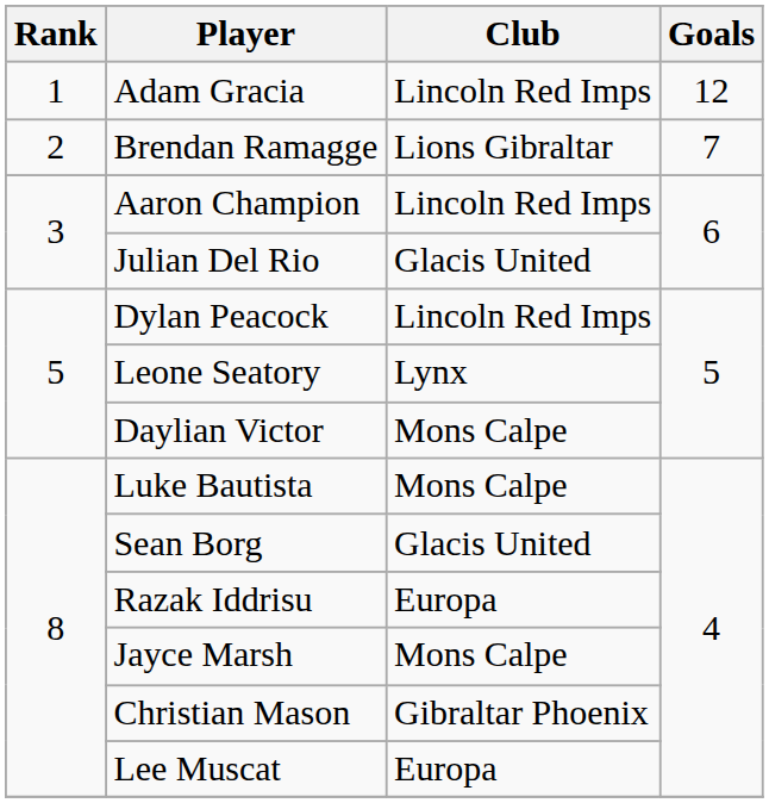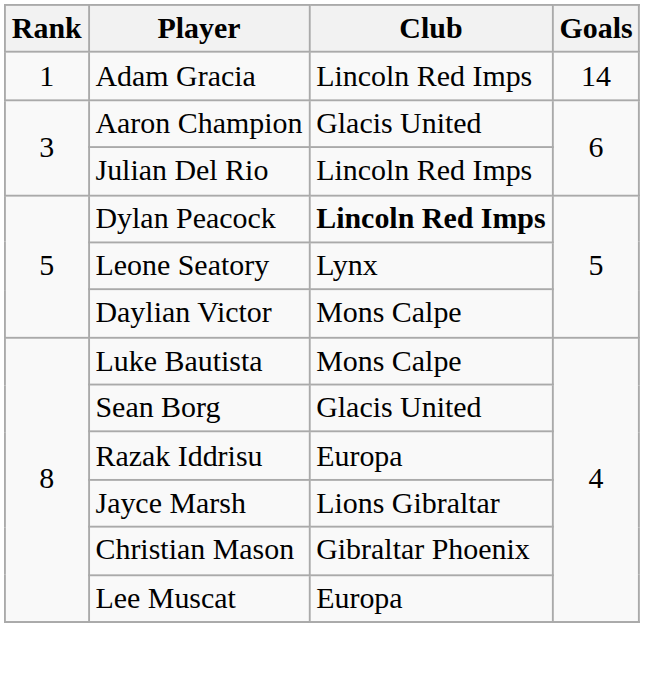Adam Gracia | Goals: 12 -> 14
- row: 2 | Brendan Ramagge | Lions Gibraltar | 7
Aaron Champion | Club: Lincoln Red Imps -> Glacis United
Julian Del Rio | Club: Glacis United -> Lincoln Red Imps
Dylan Peacock | Club: normal -> bold
Jayce Marsh | Club: Mons Calpe -> Lions Gibraltar
